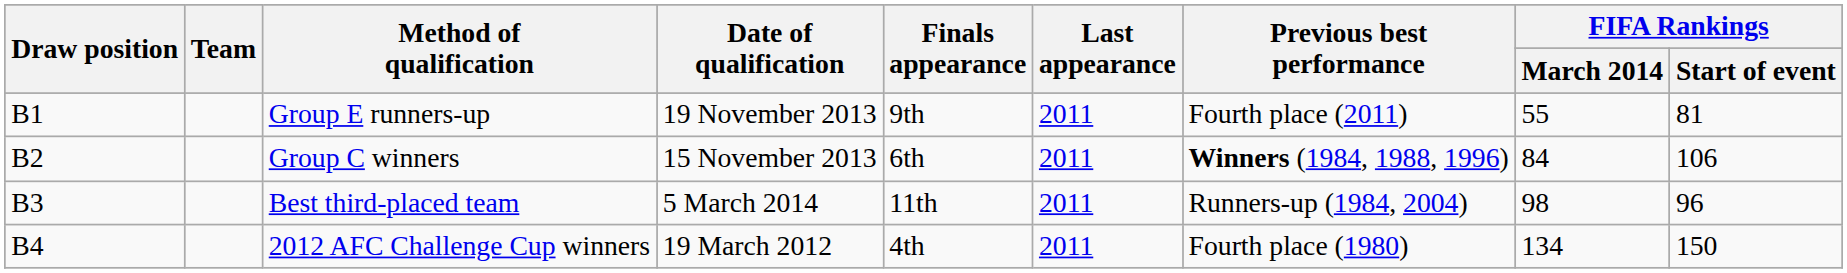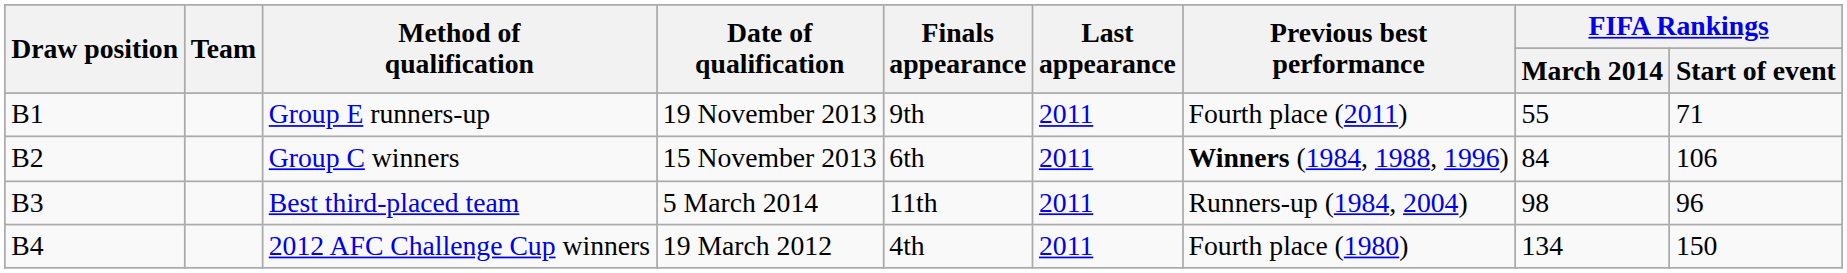Group E runners-up | FIFA Rankings / Start of event: 81 -> 71
